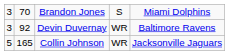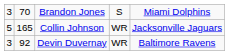rows swapped: Devin Duvernay <-> Collin Johnson
